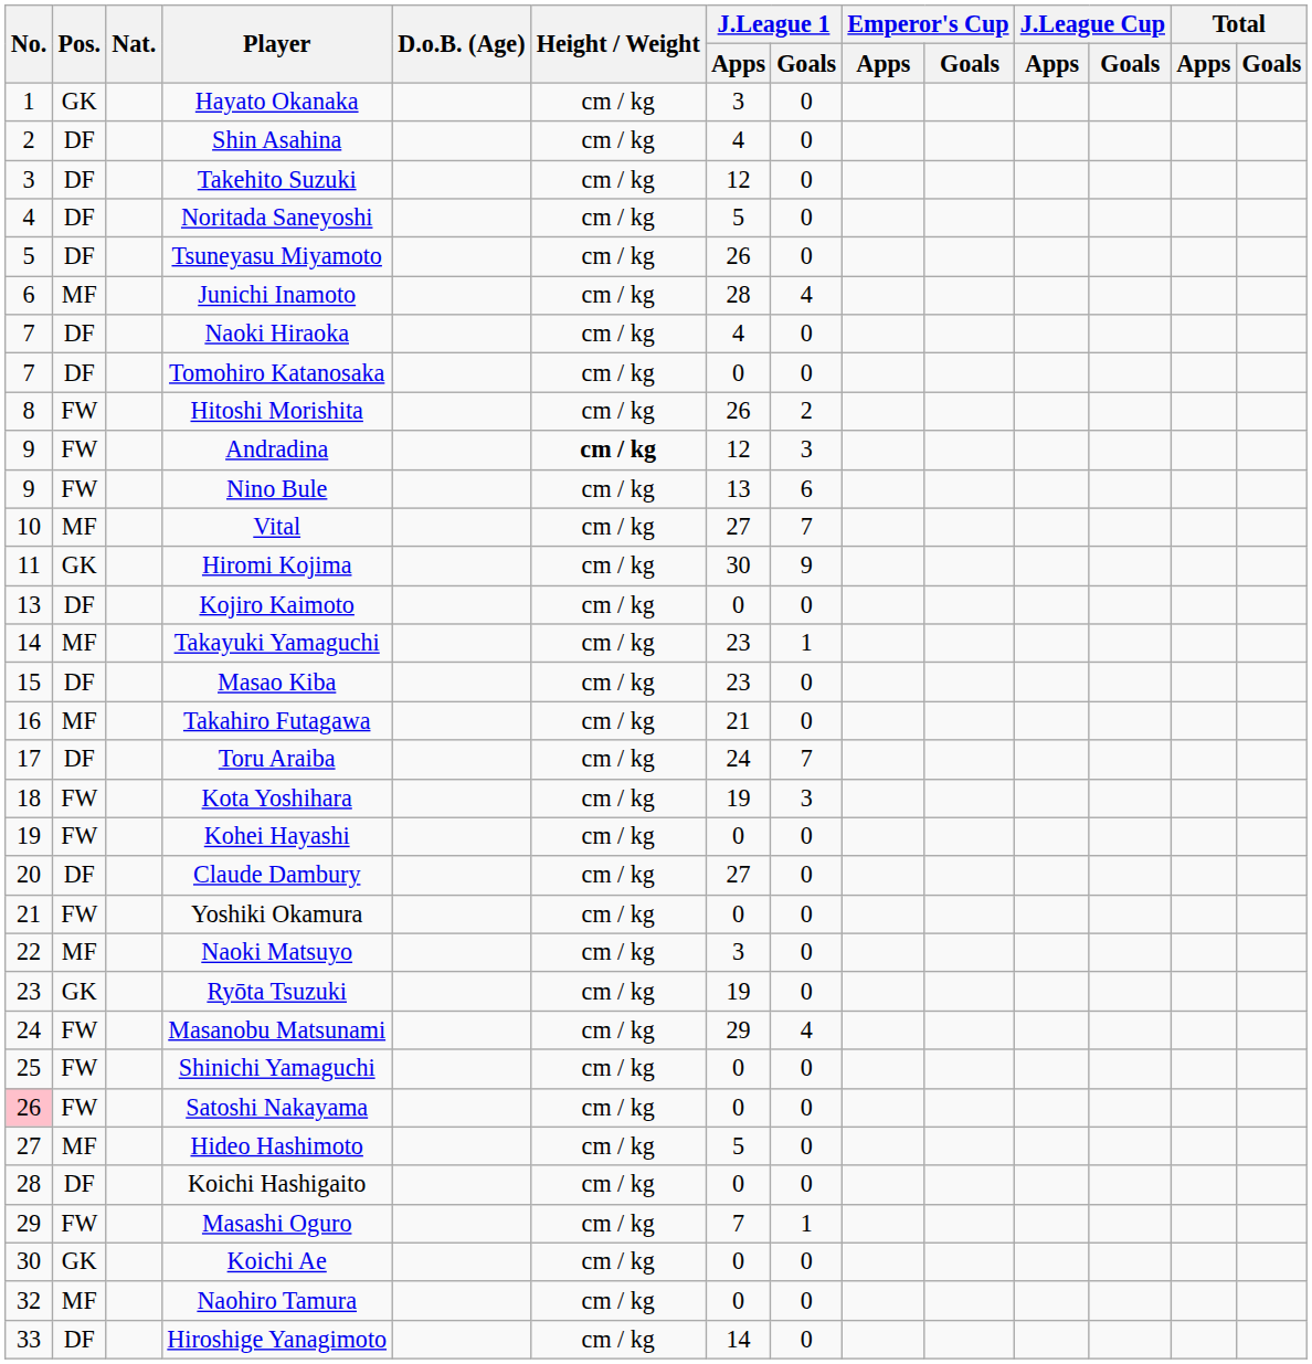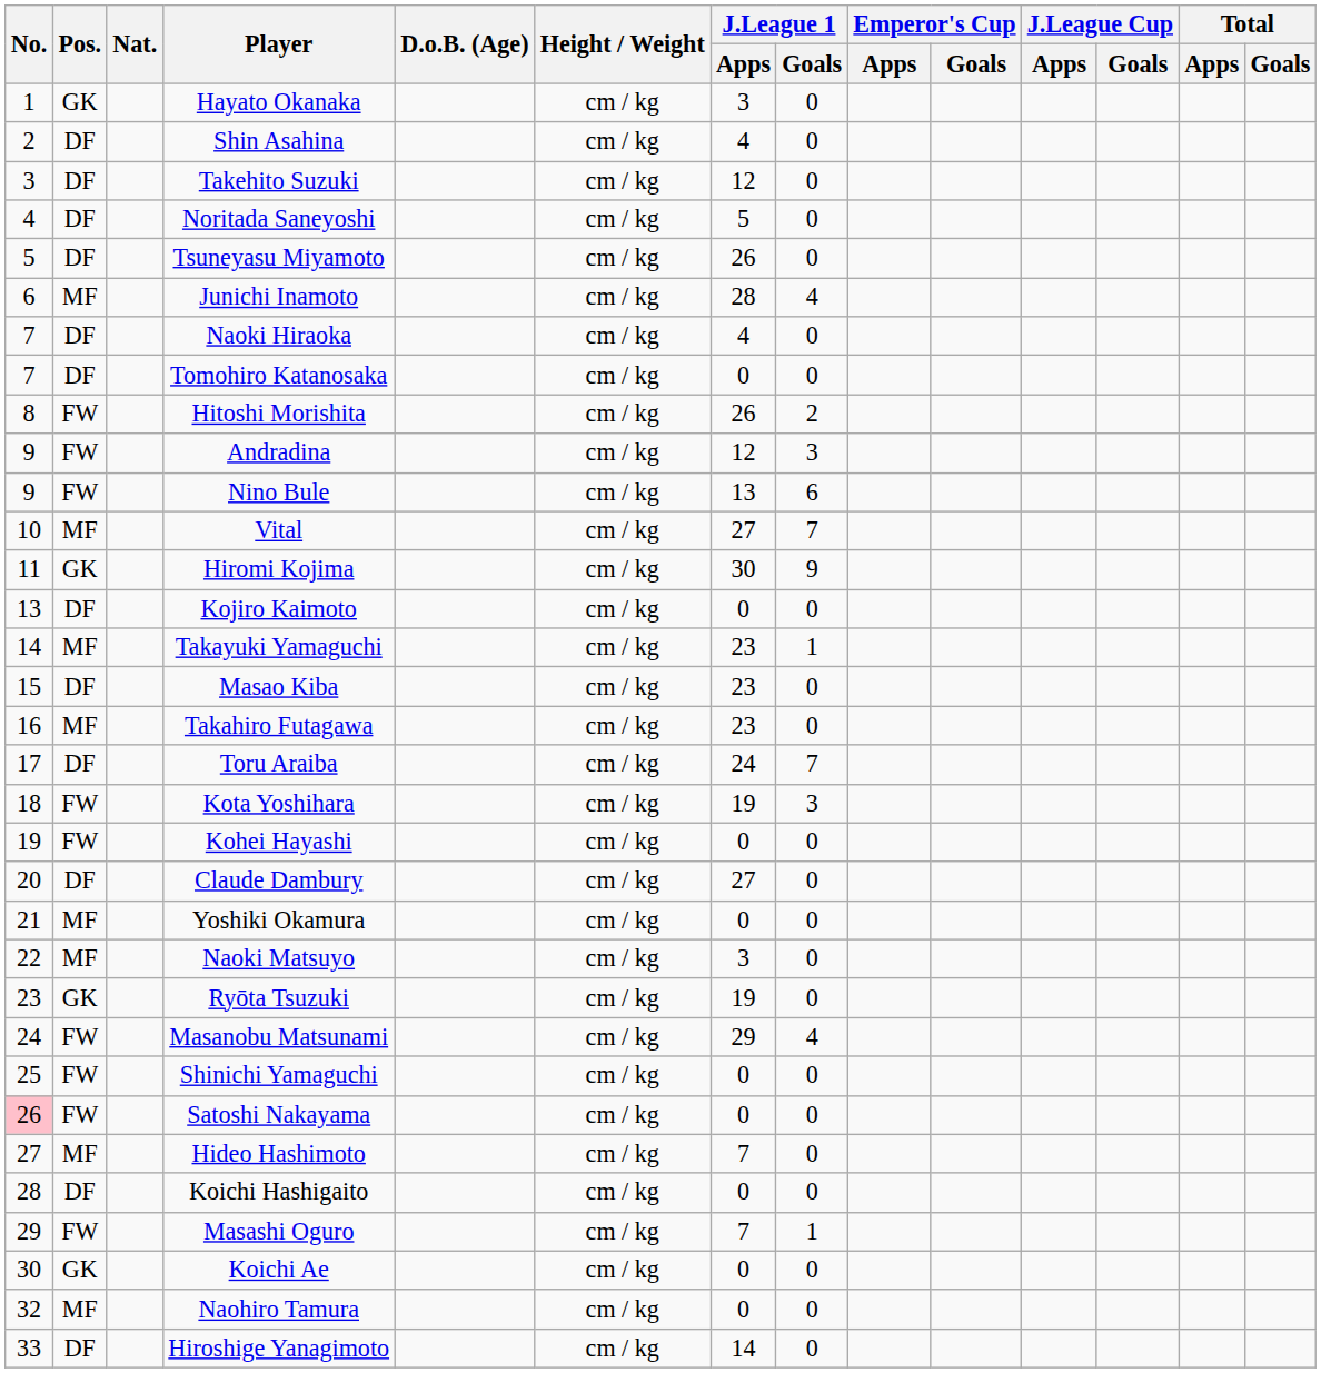Andradina | Height / Weight: bold -> normal
Takahiro Futagawa | J.League 1 / Apps: 21 -> 23
Yoshiki Okamura | Pos.: FW -> MF
Hideo Hashimoto | J.League 1 / Apps: 5 -> 7
